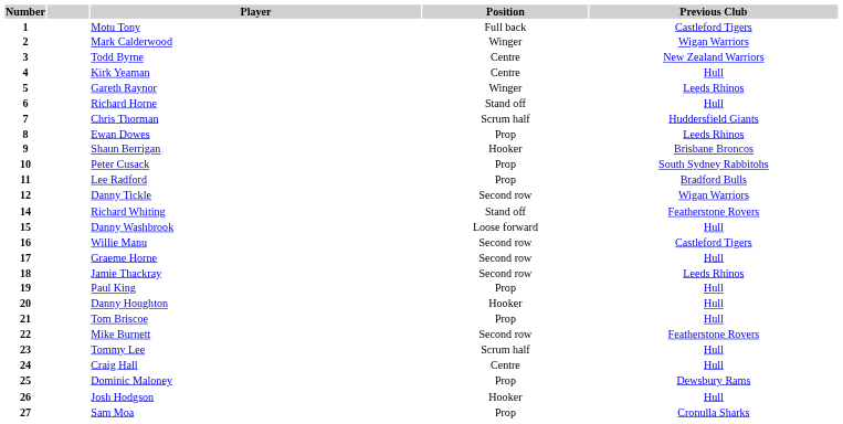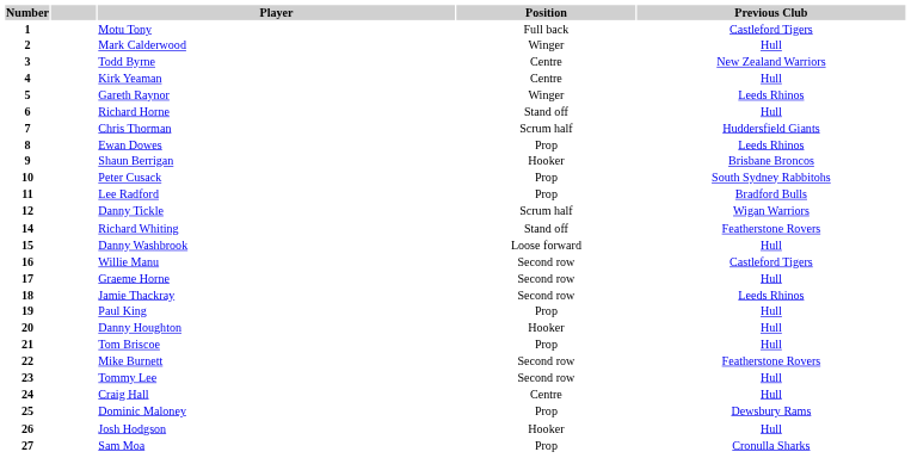Mark Calderwood | Previous Club: Wigan Warriors -> Hull
Danny Tickle | Position: Second row -> Scrum half
Tommy Lee | Position: Scrum half -> Second row
